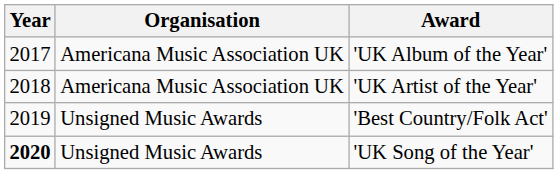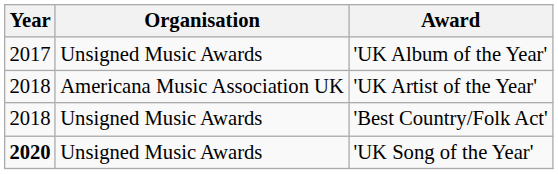'UK Album of the Year' | Organisation: Americana Music Association UK -> Unsigned Music Awards
'Best Country/Folk Act' | Year: 2019 -> 2018
